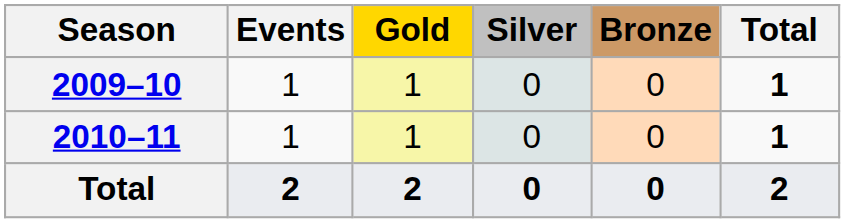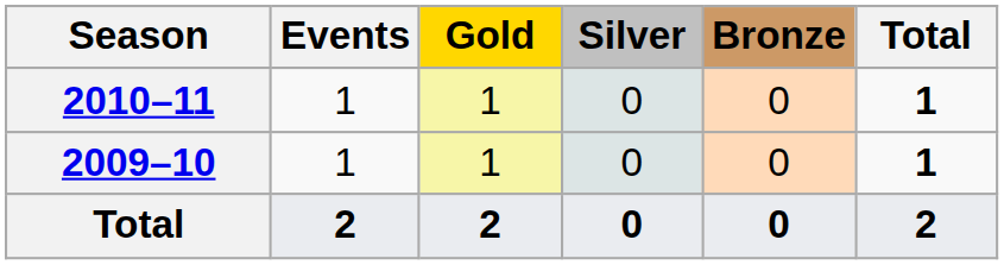rows swapped: 2009–10 <-> 2010–11
